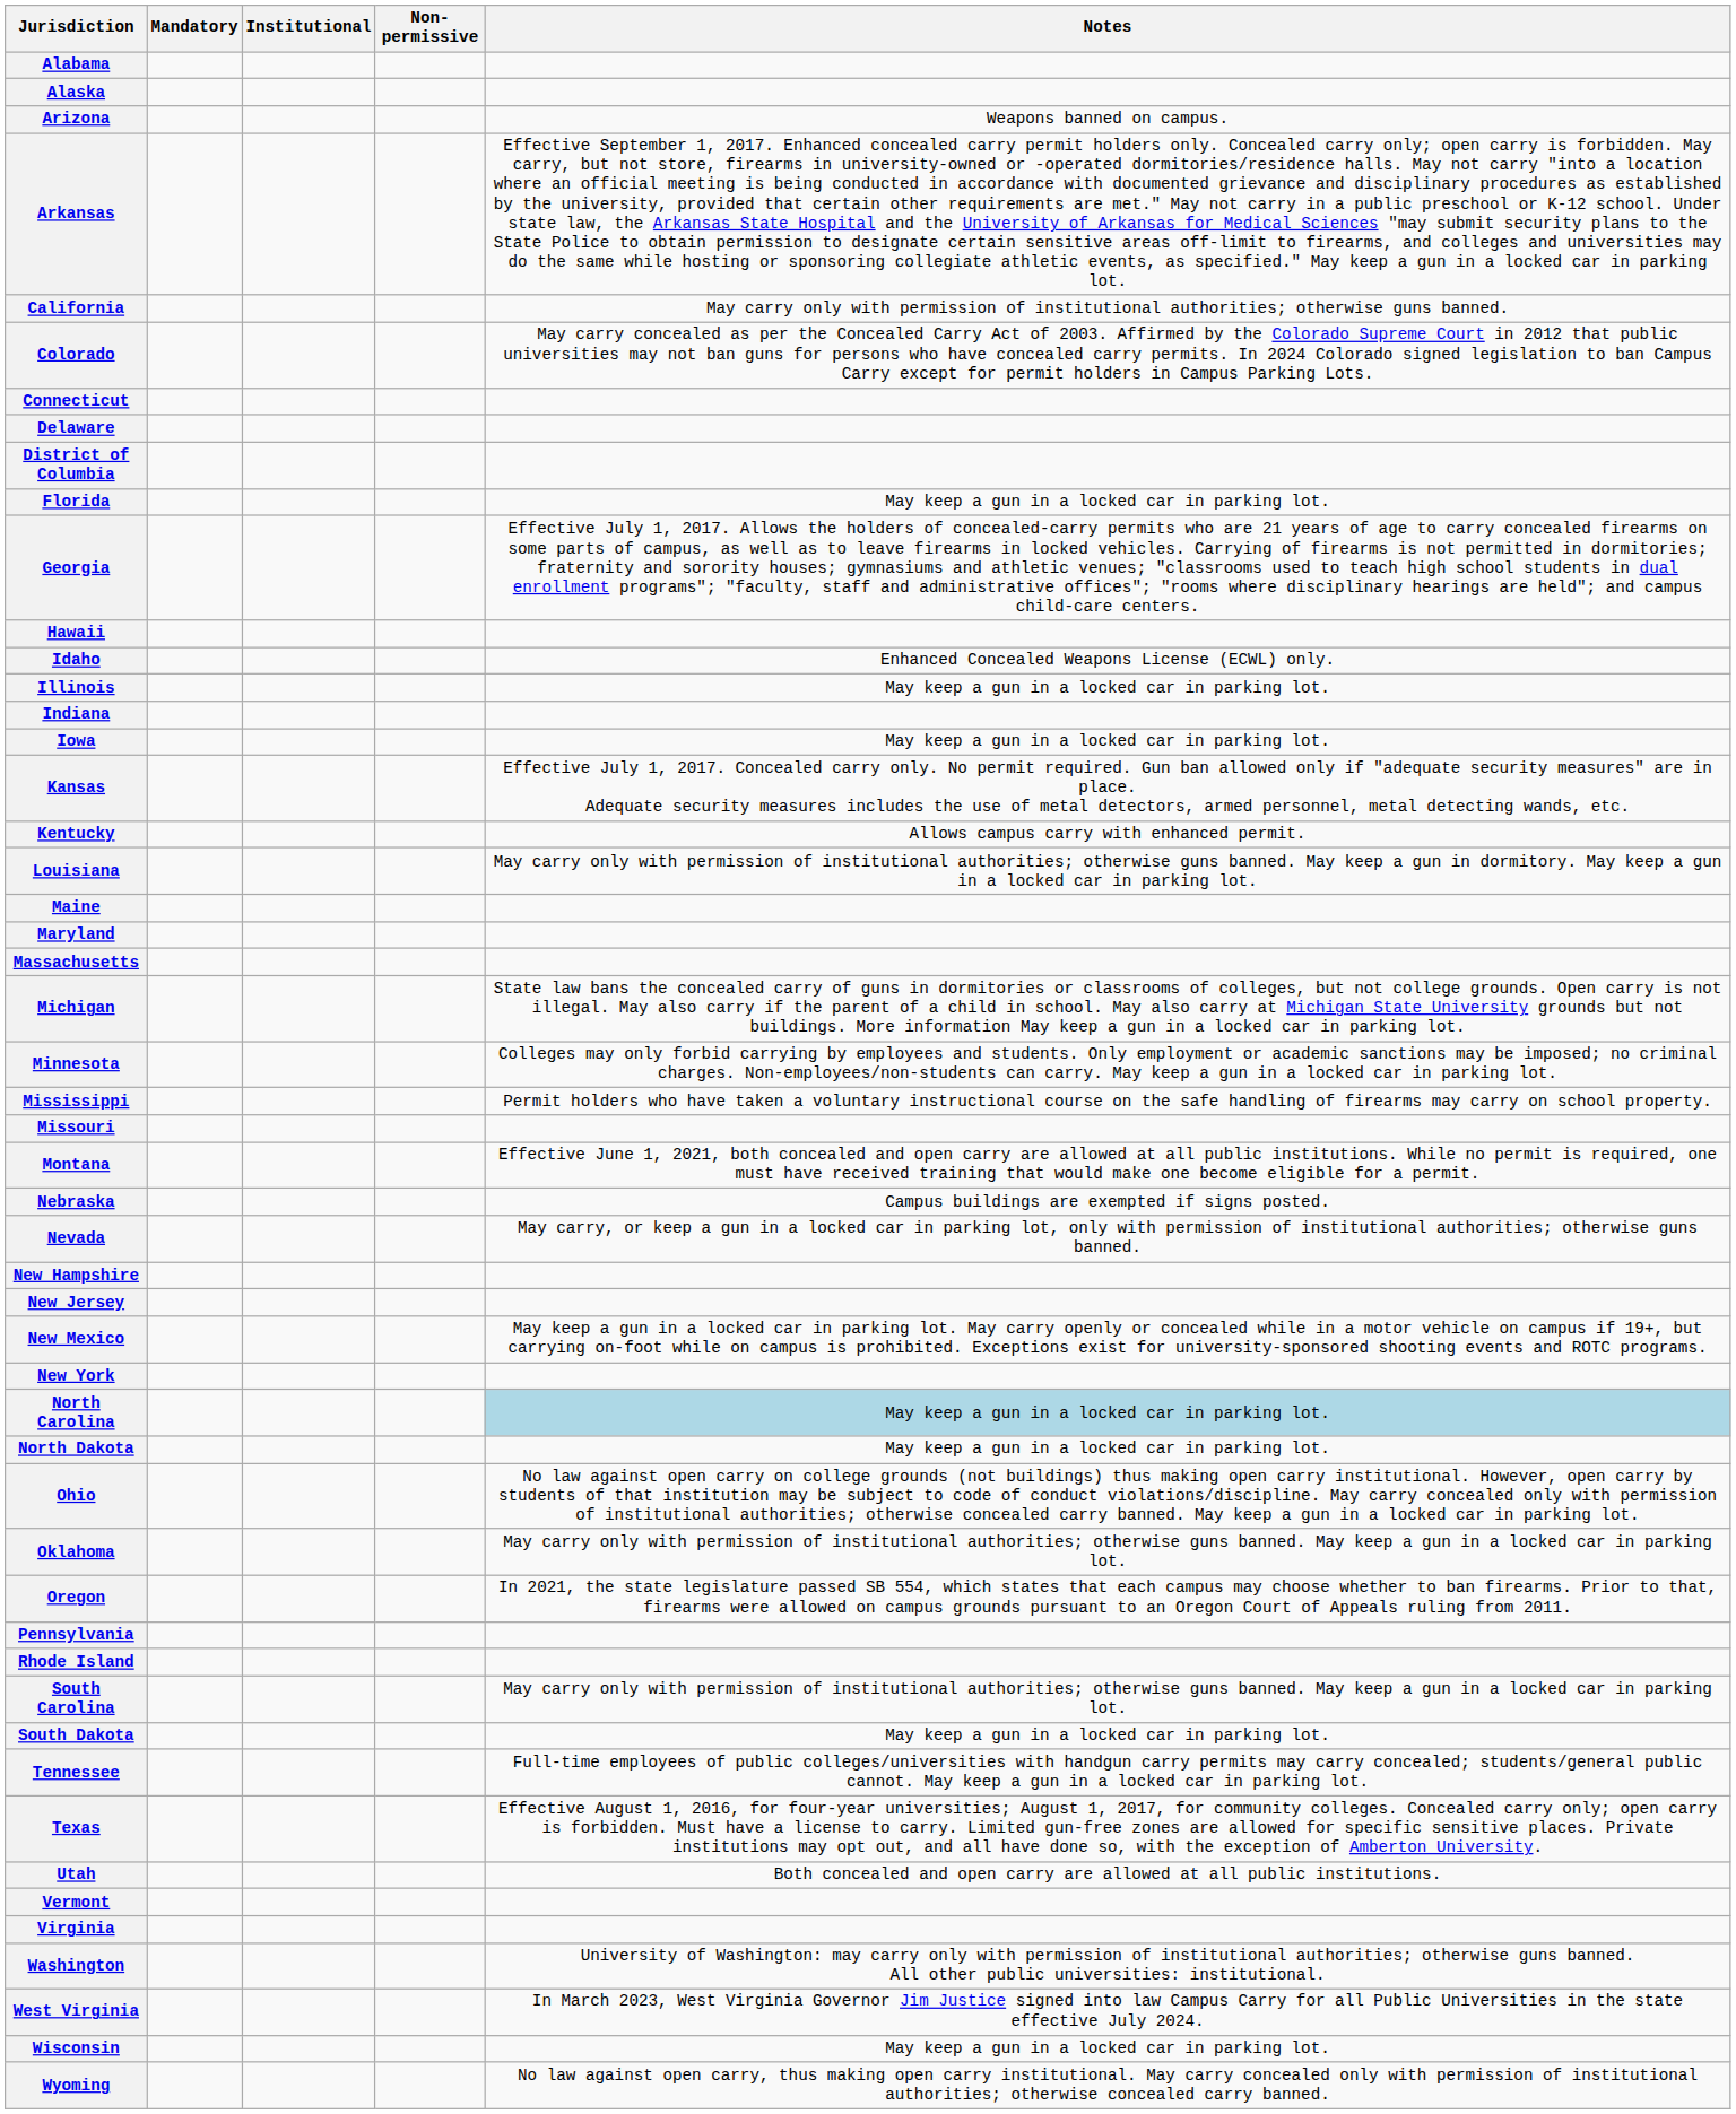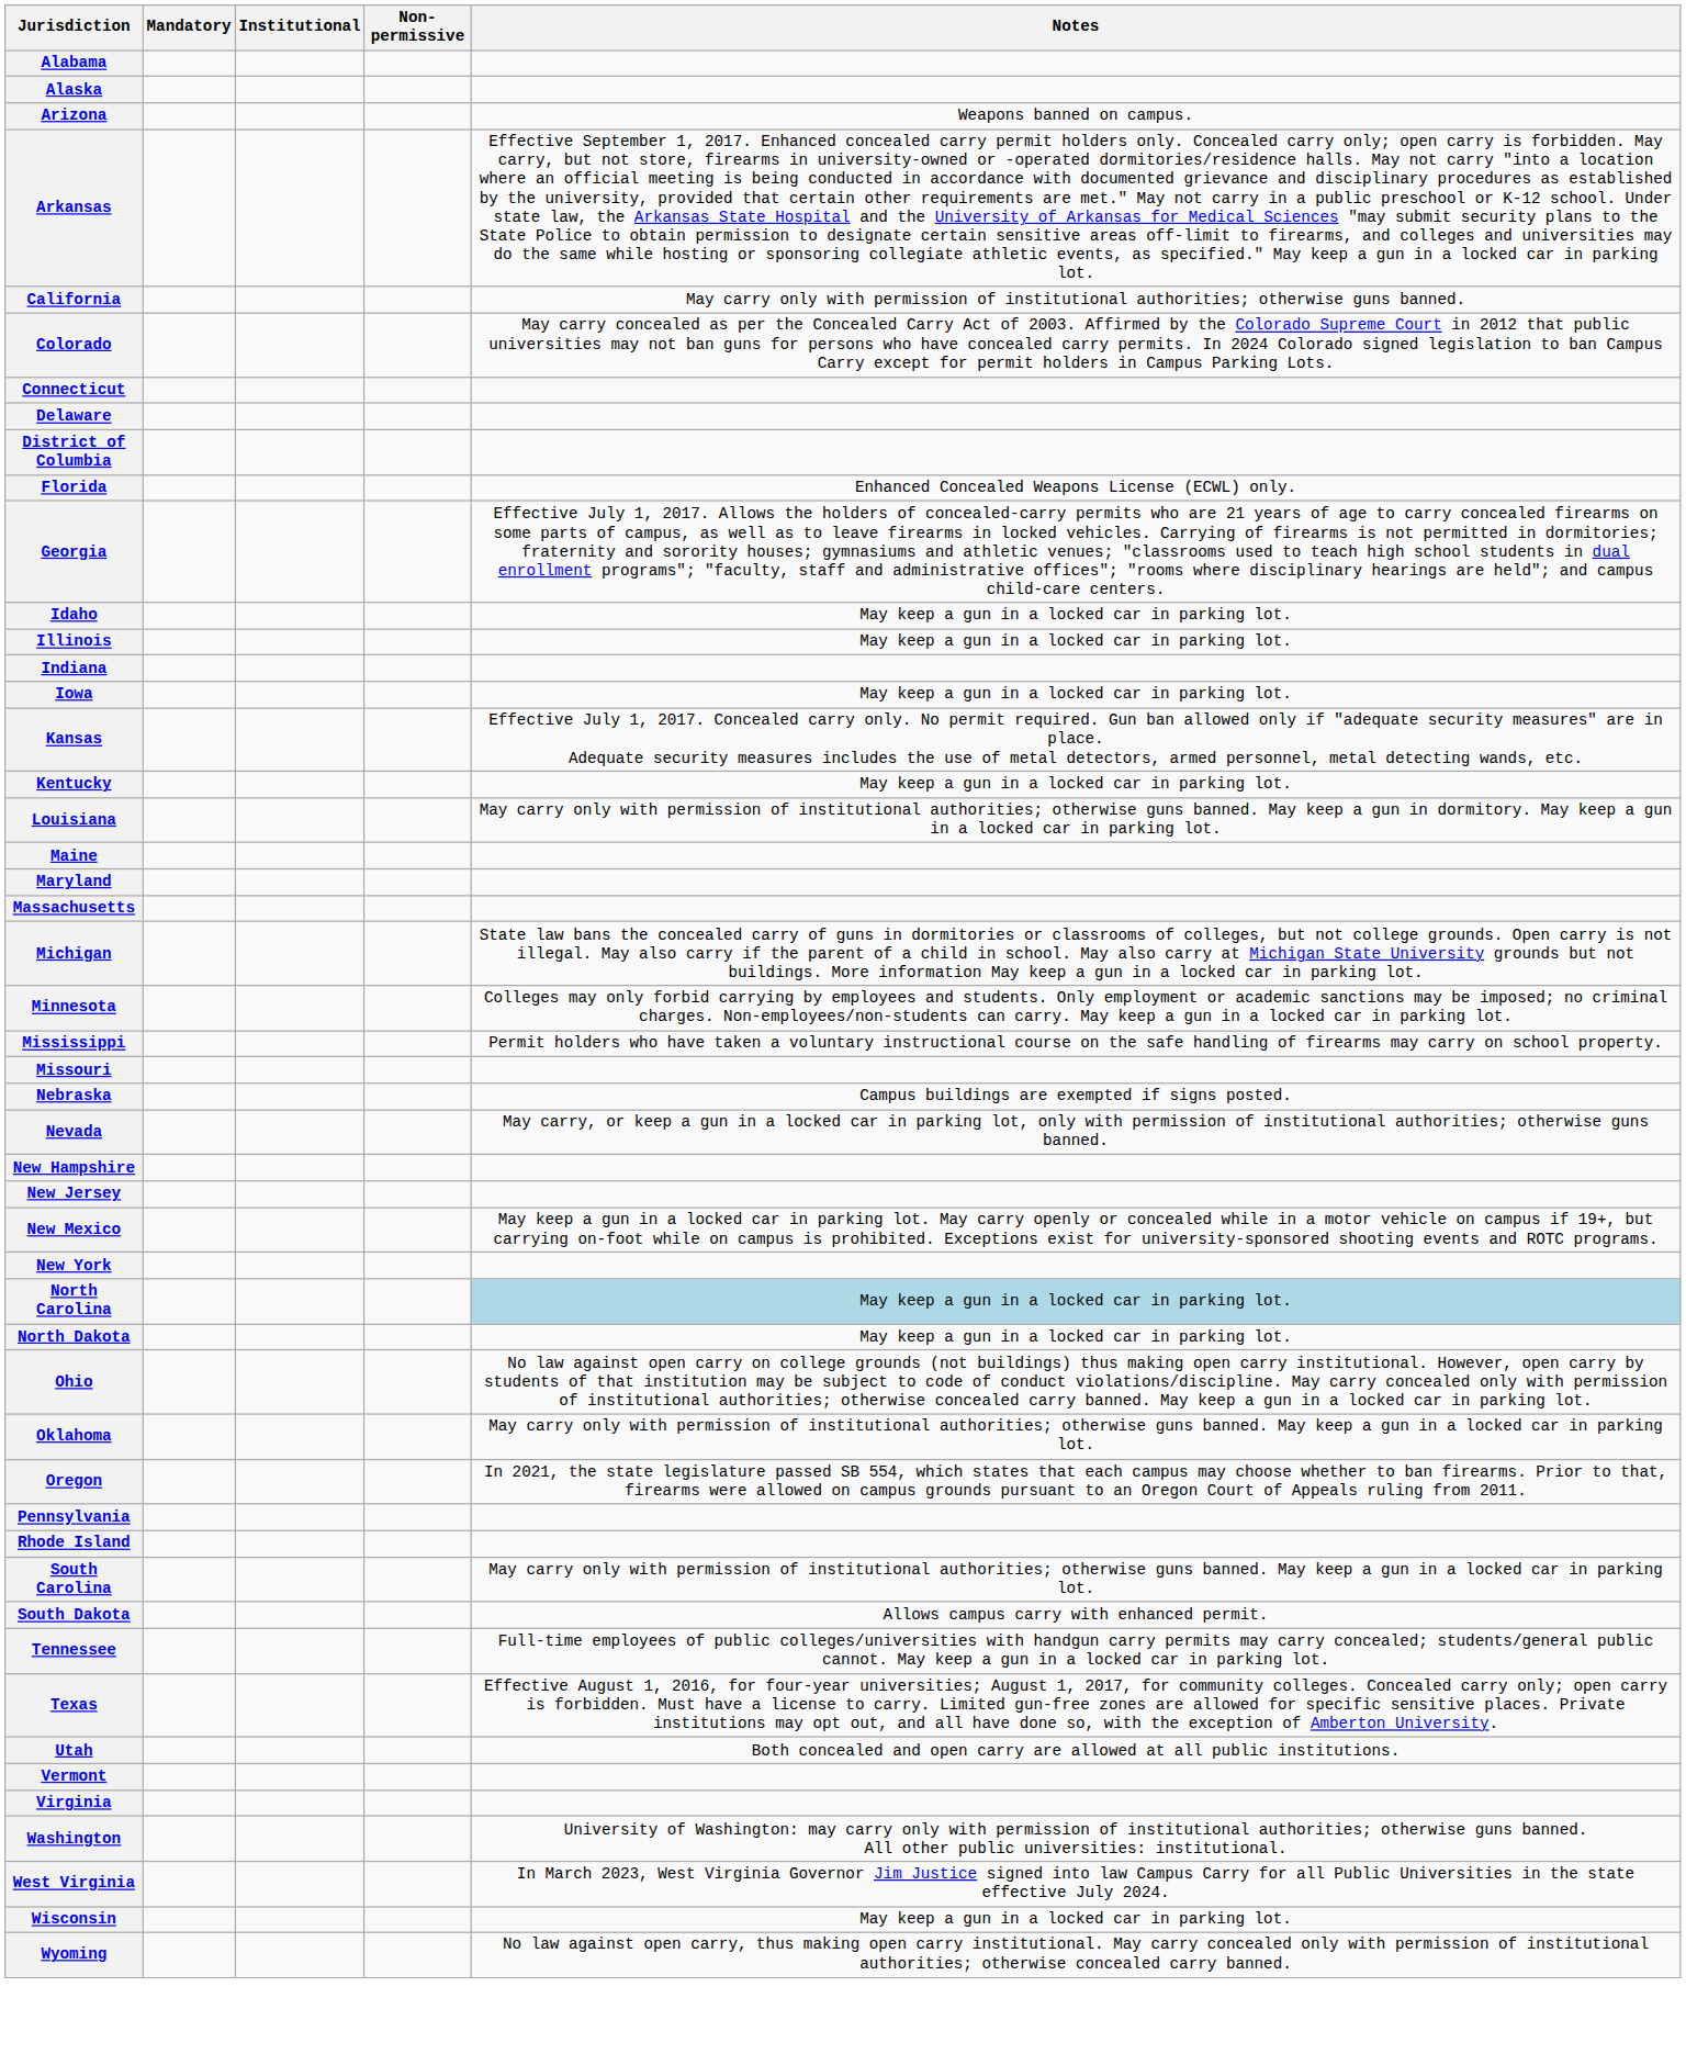Florida | Notes: May keep a gun in a locked car in parking lot. -> Enhanced Concealed Weapons License (ECWL) only.
- row: Hawaii
Idaho | Notes: Enhanced Concealed Weapons License (ECWL) only. -> May keep a gun in a locked car in parking lot.
Kentucky | Notes: Allows campus carry with enhanced permit. -> May keep a gun in a locked car in parking lot.
- row: Montana | Effective June 1, 2021, both concealed and open carry are allowed at all public institutions. While no permit is required, one must have received training that would make one become eligible for a permit.
South Dakota | Notes: May keep a gun in a locked car in parking lot. -> Allows campus carry with enhanced permit.
